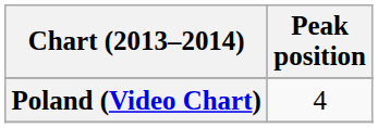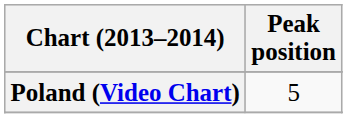Poland (Video Chart) | Peak position: 4 -> 5
